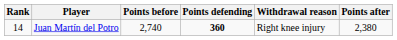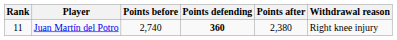columns swapped: Points after <-> Withdrawal reason
Juan Martín del Potro | Rank: 14 -> 11
